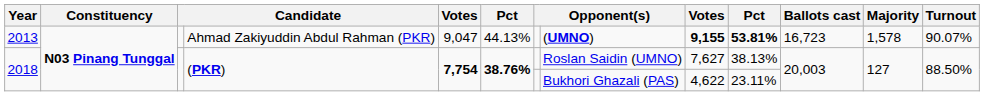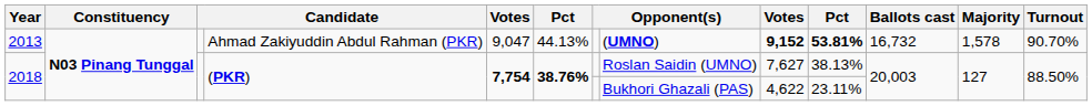2013 | column 9: 9,155 -> 9,152
2013 | Ballots cast: 16,723 -> 16,732
2013 | Turnout: 90.07% -> 90.70%
